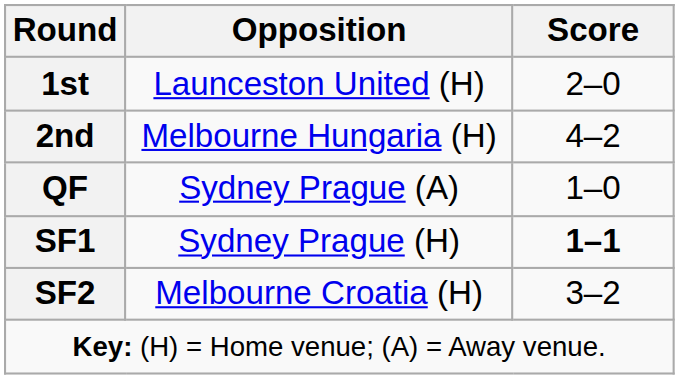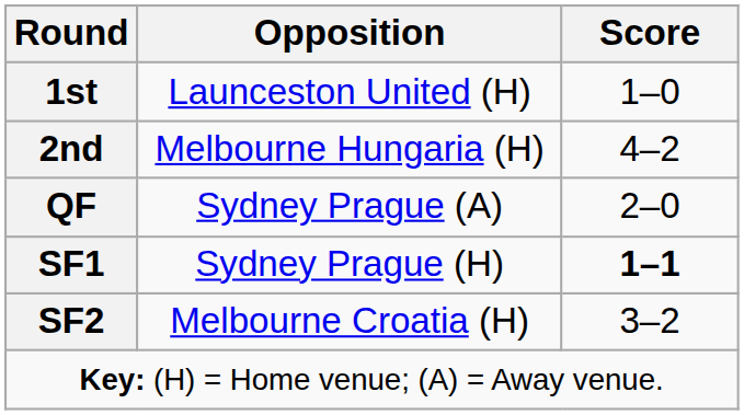1st | Score: 2–0 -> 1–0
QF | Score: 1–0 -> 2–0
